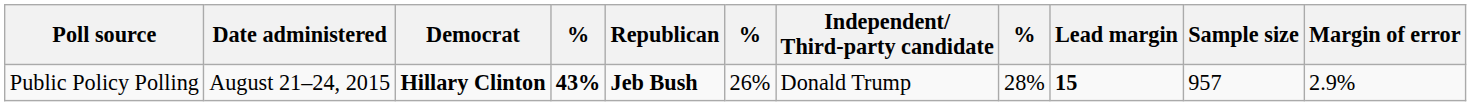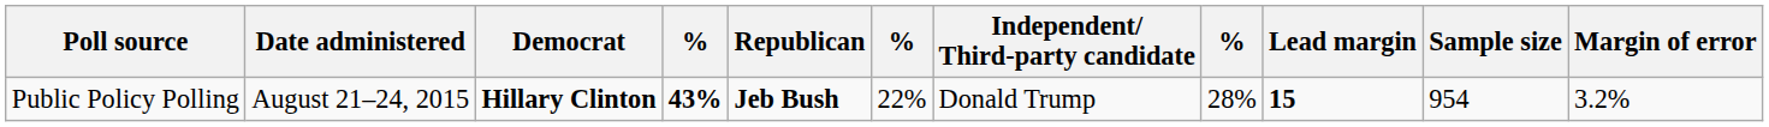Public Policy Polling | column 6: 26% -> 22%
Public Policy Polling | Sample size: 957 -> 954
Public Policy Polling | Margin of error: 2.9% -> 3.2%
